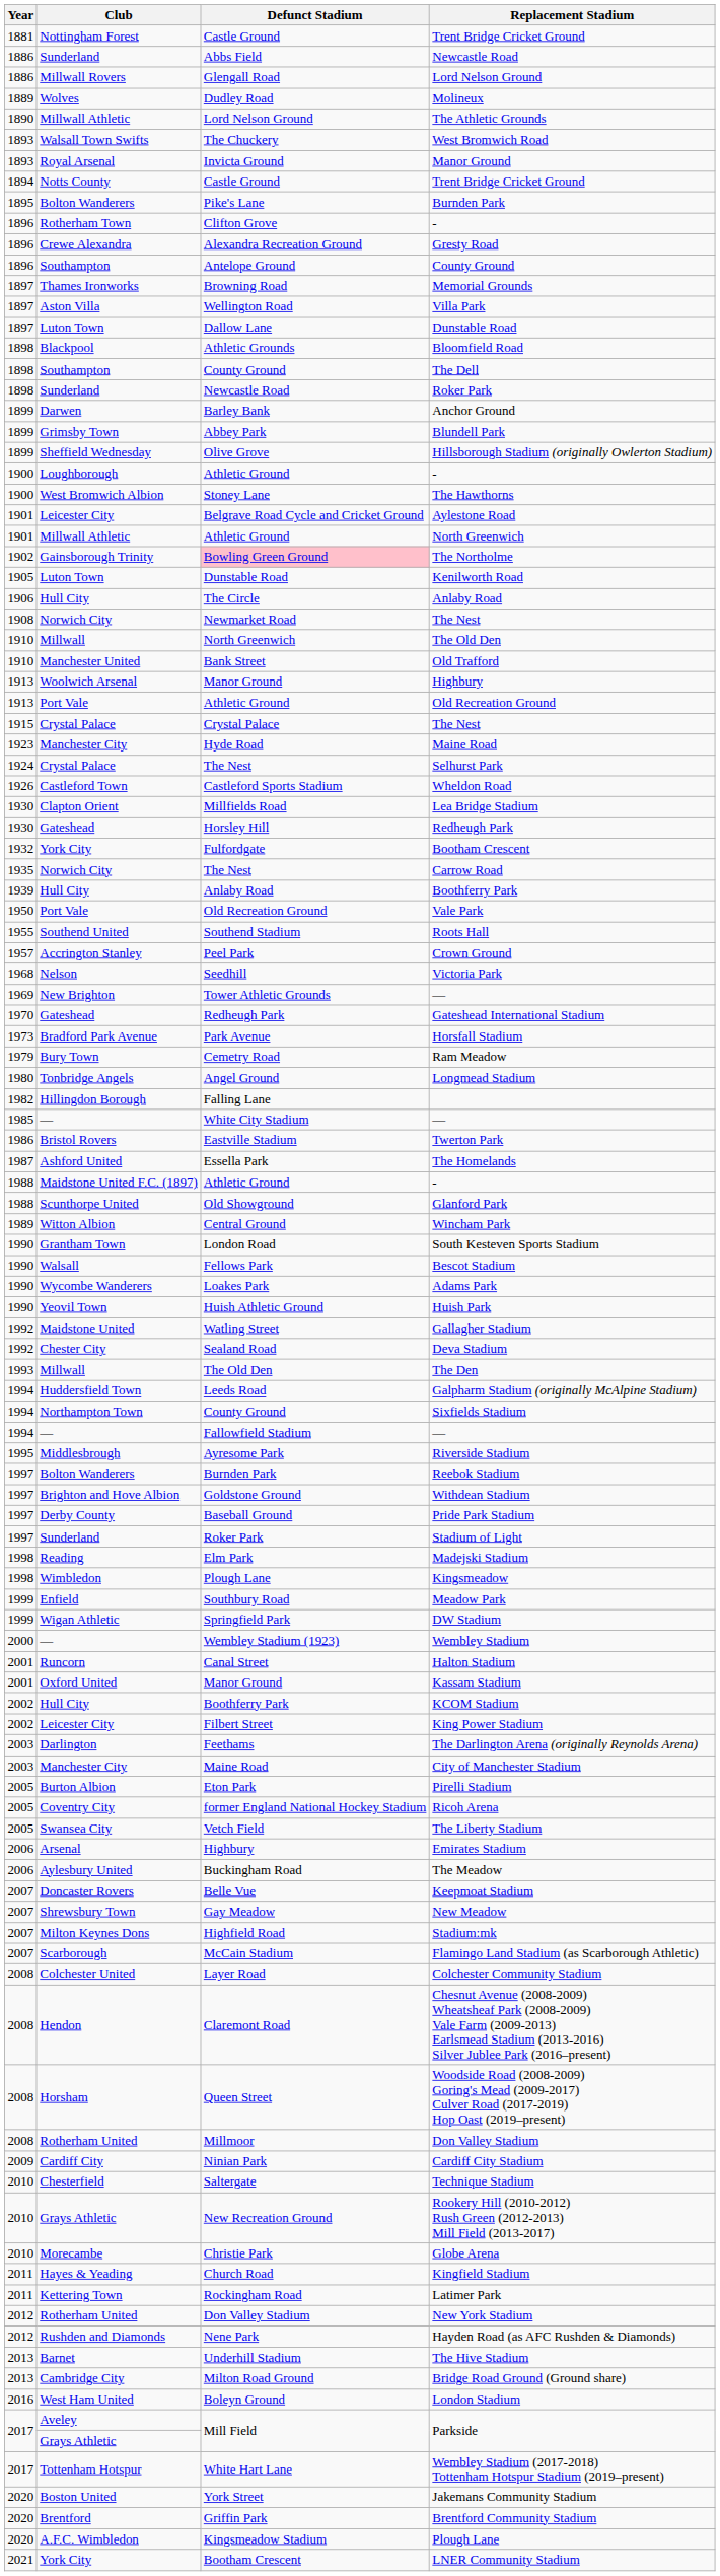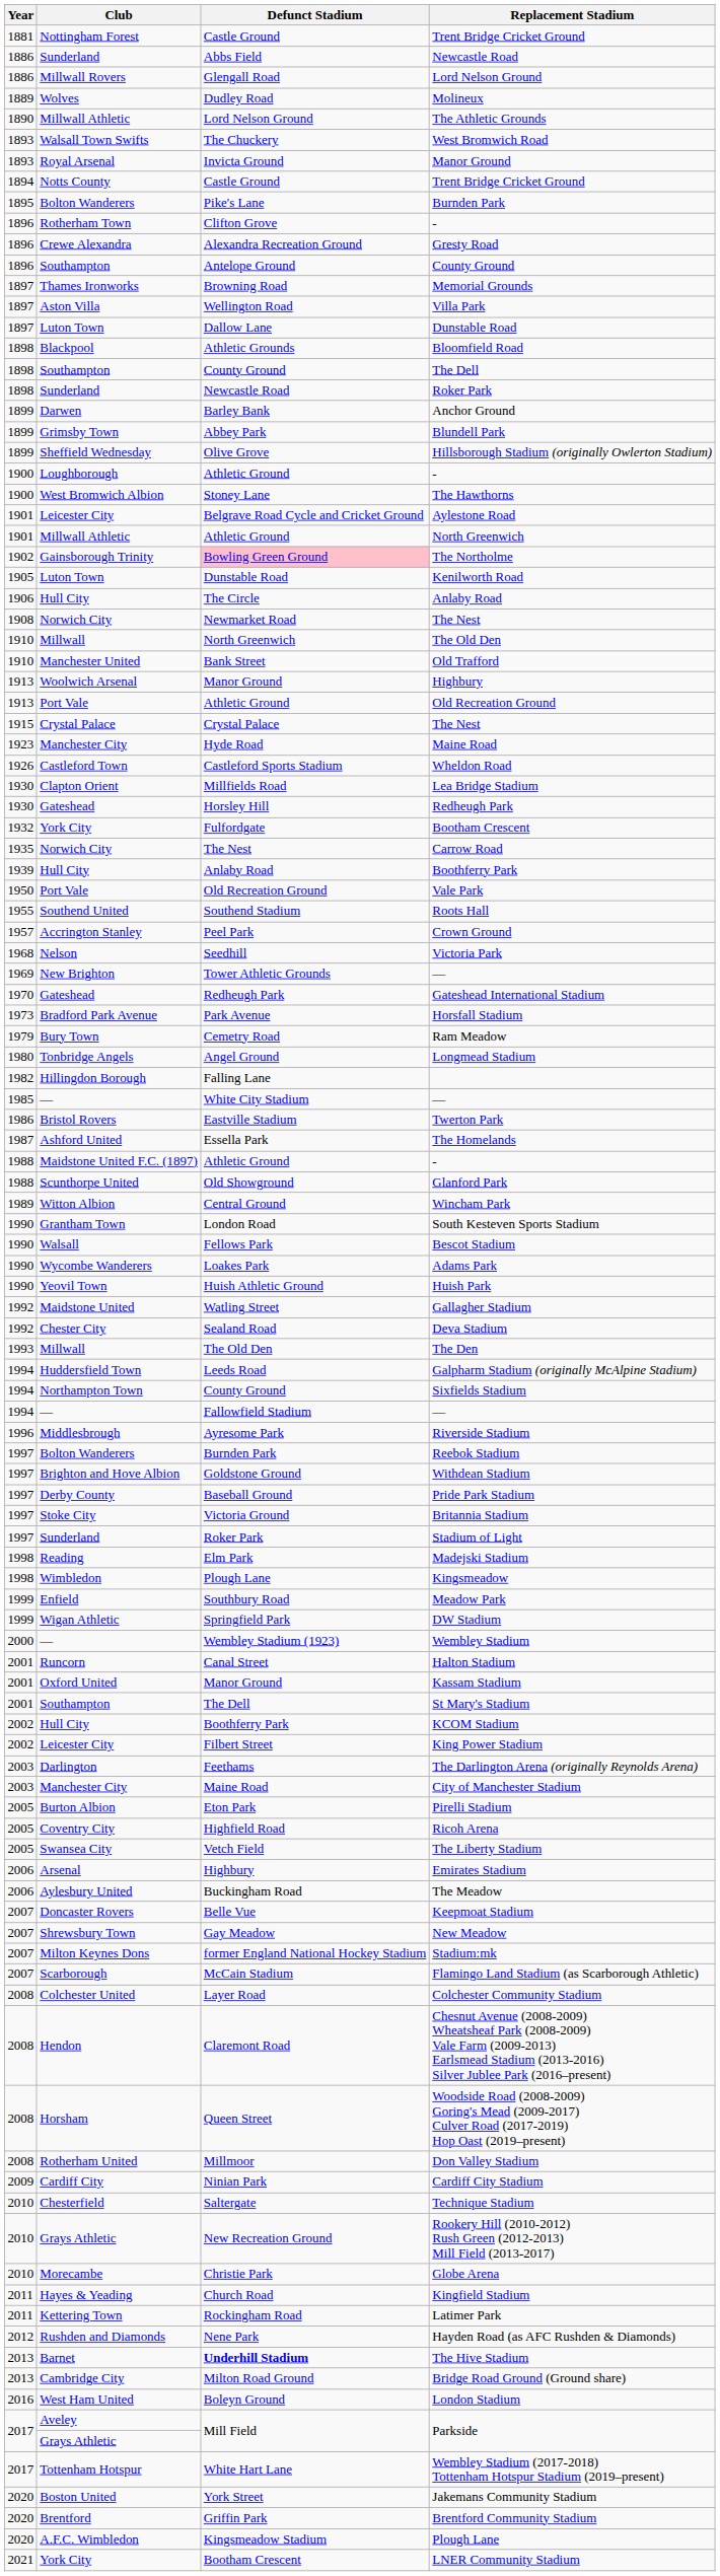- row: 1924 | Crystal Palace | The Nest | Selhurst Park
Riverside Stadium | Year: 1995 -> 1996
+ row: 1997 | Stoke City | Victoria Ground | Britannia Stadium
+ row: 2001 | Southampton | The Dell | St Mary's Stadium
Ricoh Arena | Defunct Stadium: former England National Hockey Stadium -> Highfield Road
Stadium:mk | Defunct Stadium: Highfield Road -> former England National Hockey Stadium
- row: 2012 | Rotherham United | Don Valley Stadium | New York Stadium
The Hive Stadium | Defunct Stadium: normal -> bold
